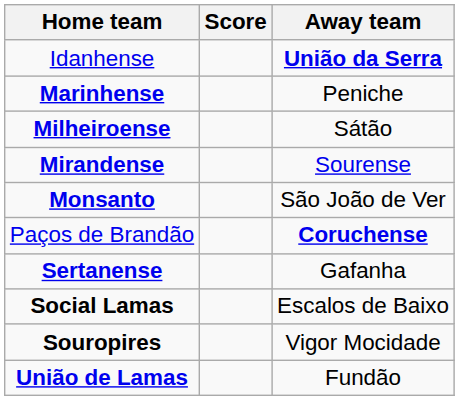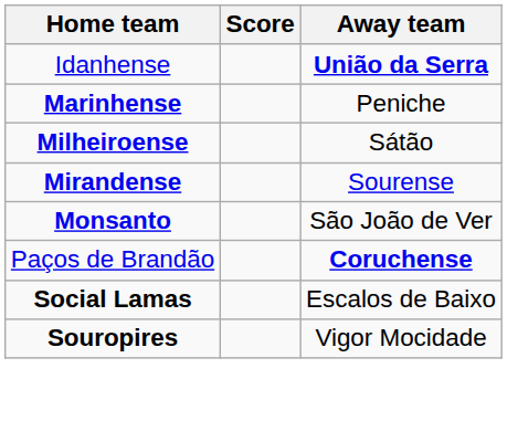- row: Sertanense | Gafanha
- row: União de Lamas | Fundão
